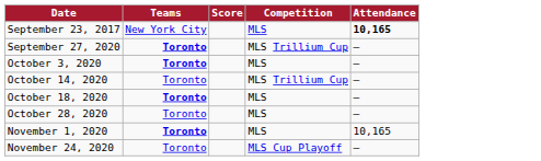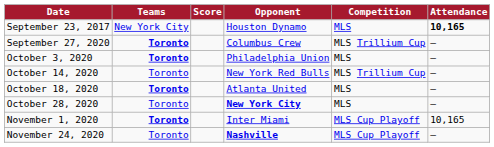+ column: Opponent | Houston Dynamo | Columbus Crew | Philadelphia Union | New York Red Bulls | Atlanta United | New York City | Inter Miami | Nashville
November 1, 2020 | Competition: MLS -> MLS Cup Playoff
